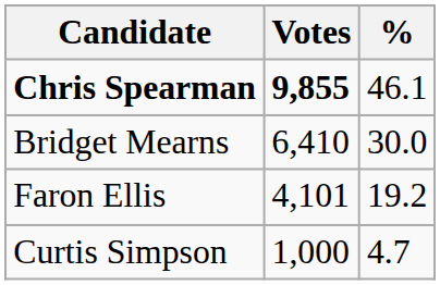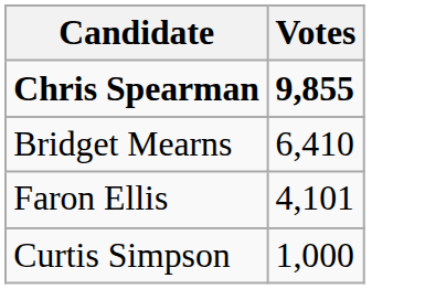- column: % | 46.1 | 30.0 | 19.2 | 4.7
